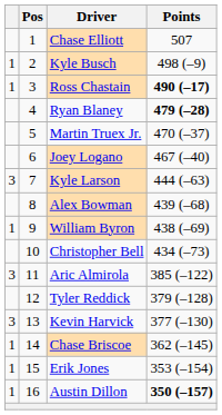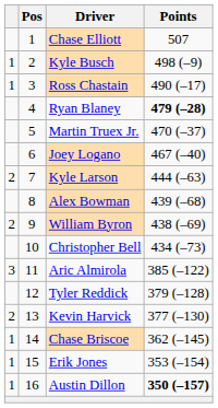Ross Chastain | Points: bold -> normal
Kyle Larson | column 1: 3 -> 2
William Byron | column 1: 1 -> 2
Kevin Harvick | column 1: 3 -> 2
